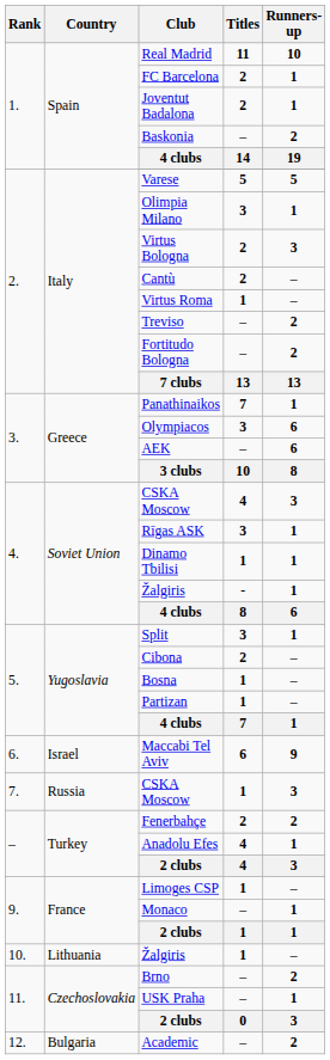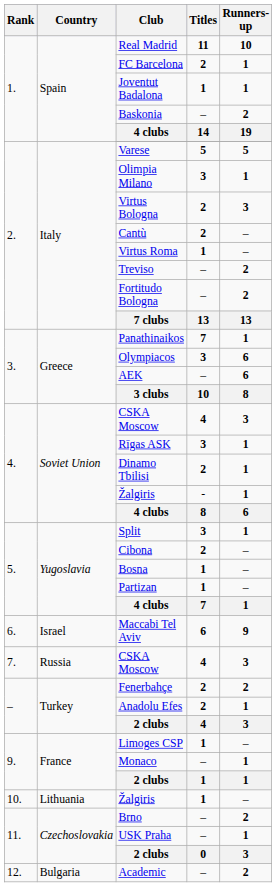Joventut Badalona | Titles: 2 -> 1
Dinamo Tbilisi | Titles: 1 -> 2
7. / CSKA Moscow | Titles: 1 -> 4
Anadolu Efes | Titles: 4 -> 2
